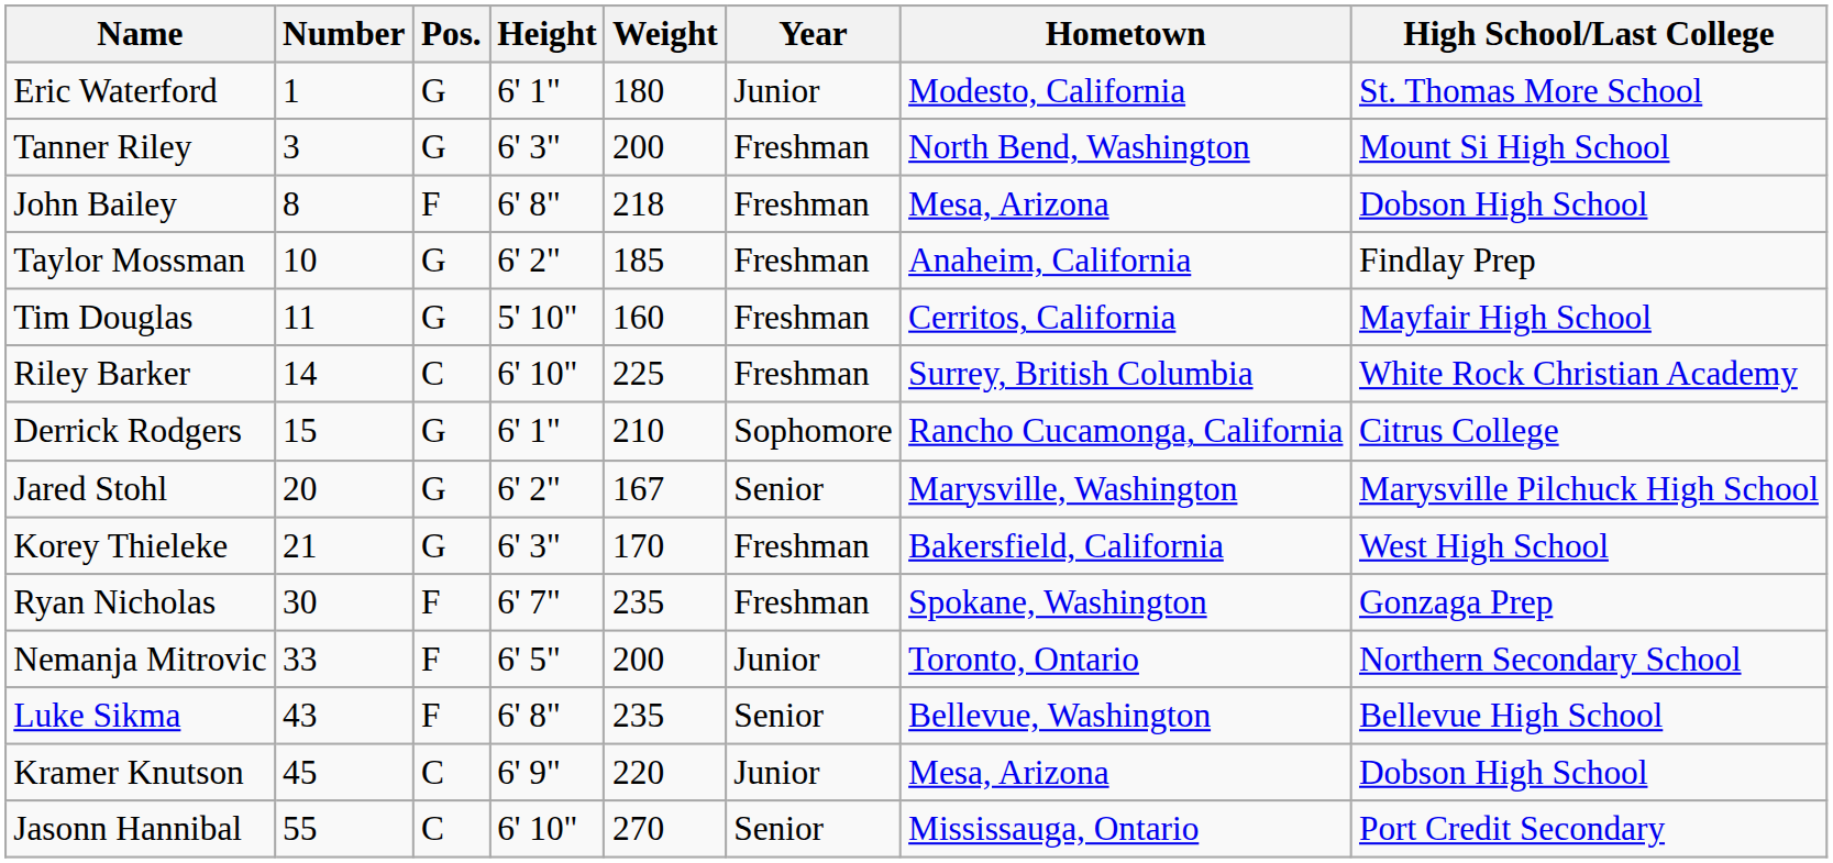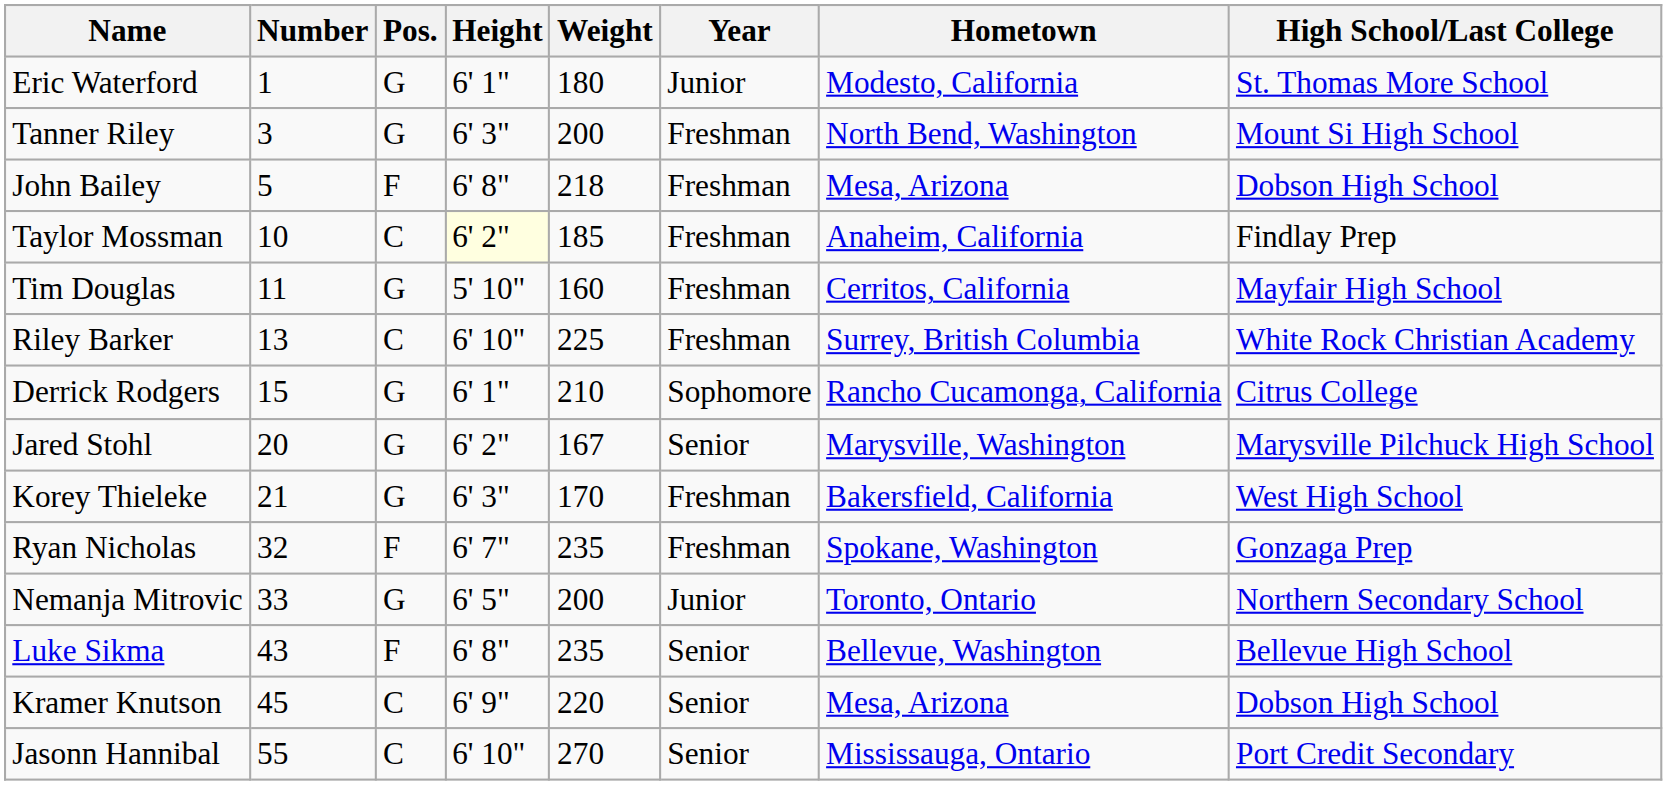John Bailey | Number: 8 -> 5
Taylor Mossman | Pos.: G -> C
Taylor Mossman | Height: no background -> lightyellow background
Riley Barker | Number: 14 -> 13
Ryan Nicholas | Number: 30 -> 32
Nemanja Mitrovic | Pos.: F -> G
Kramer Knutson | Year: Junior -> Senior
